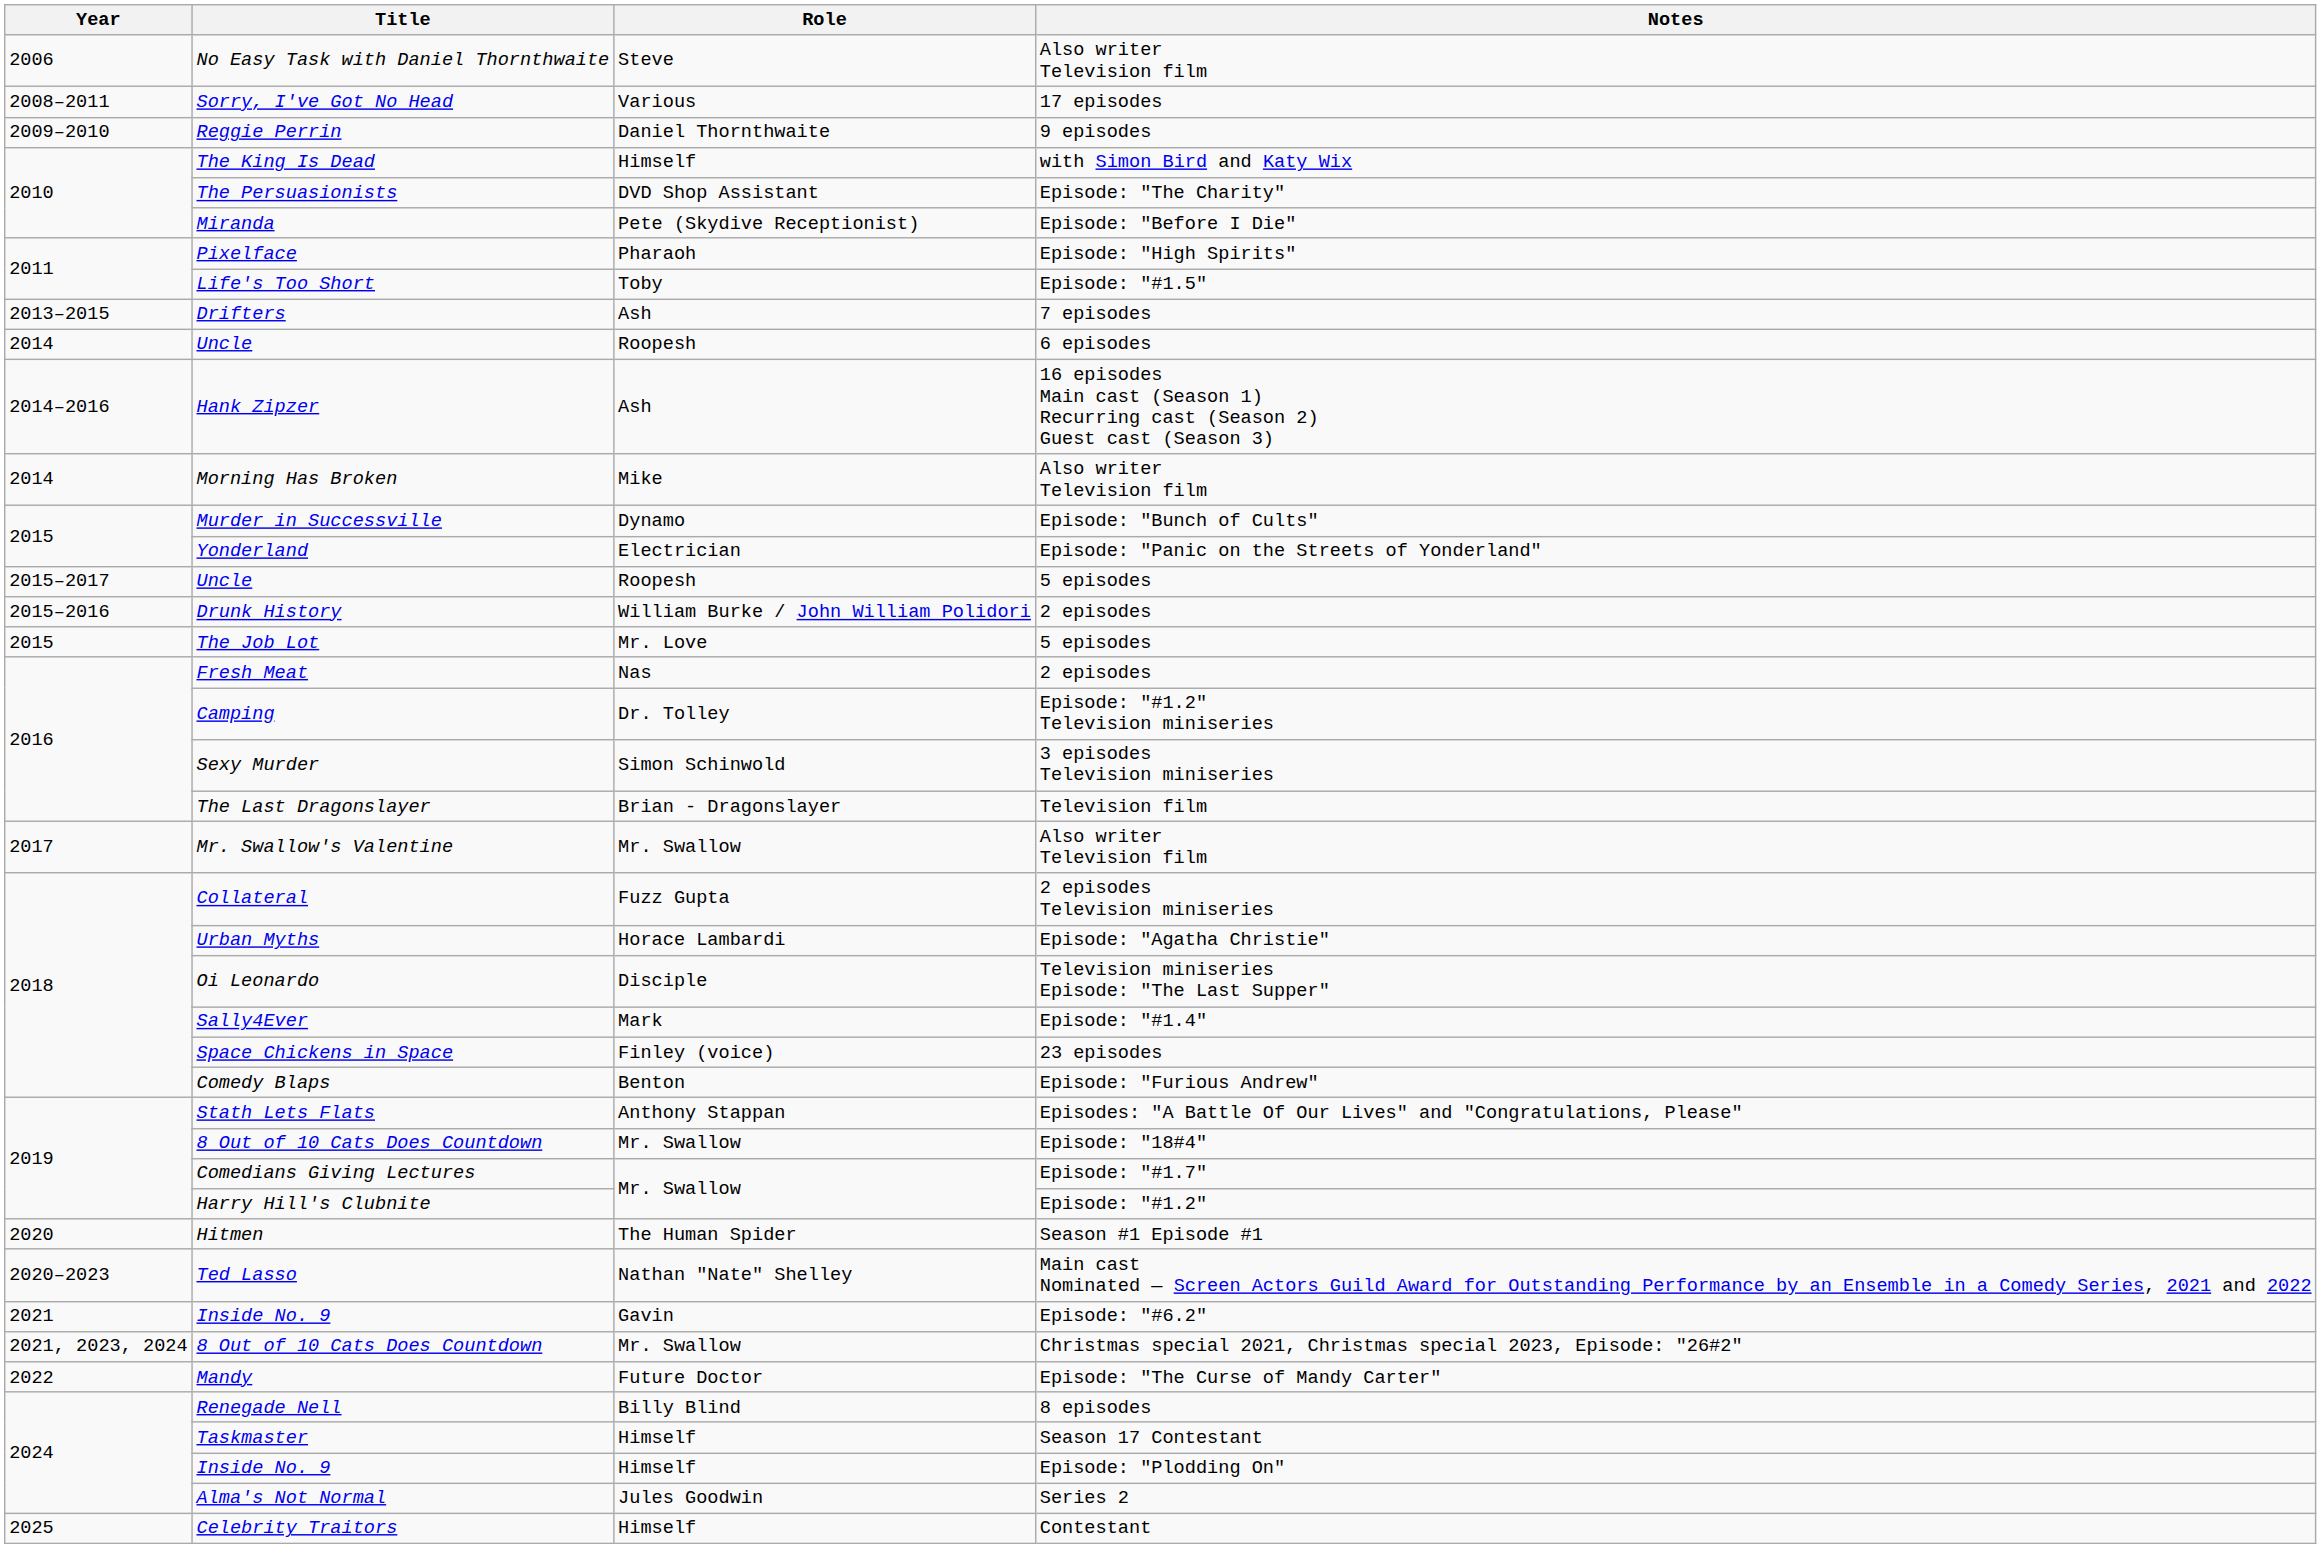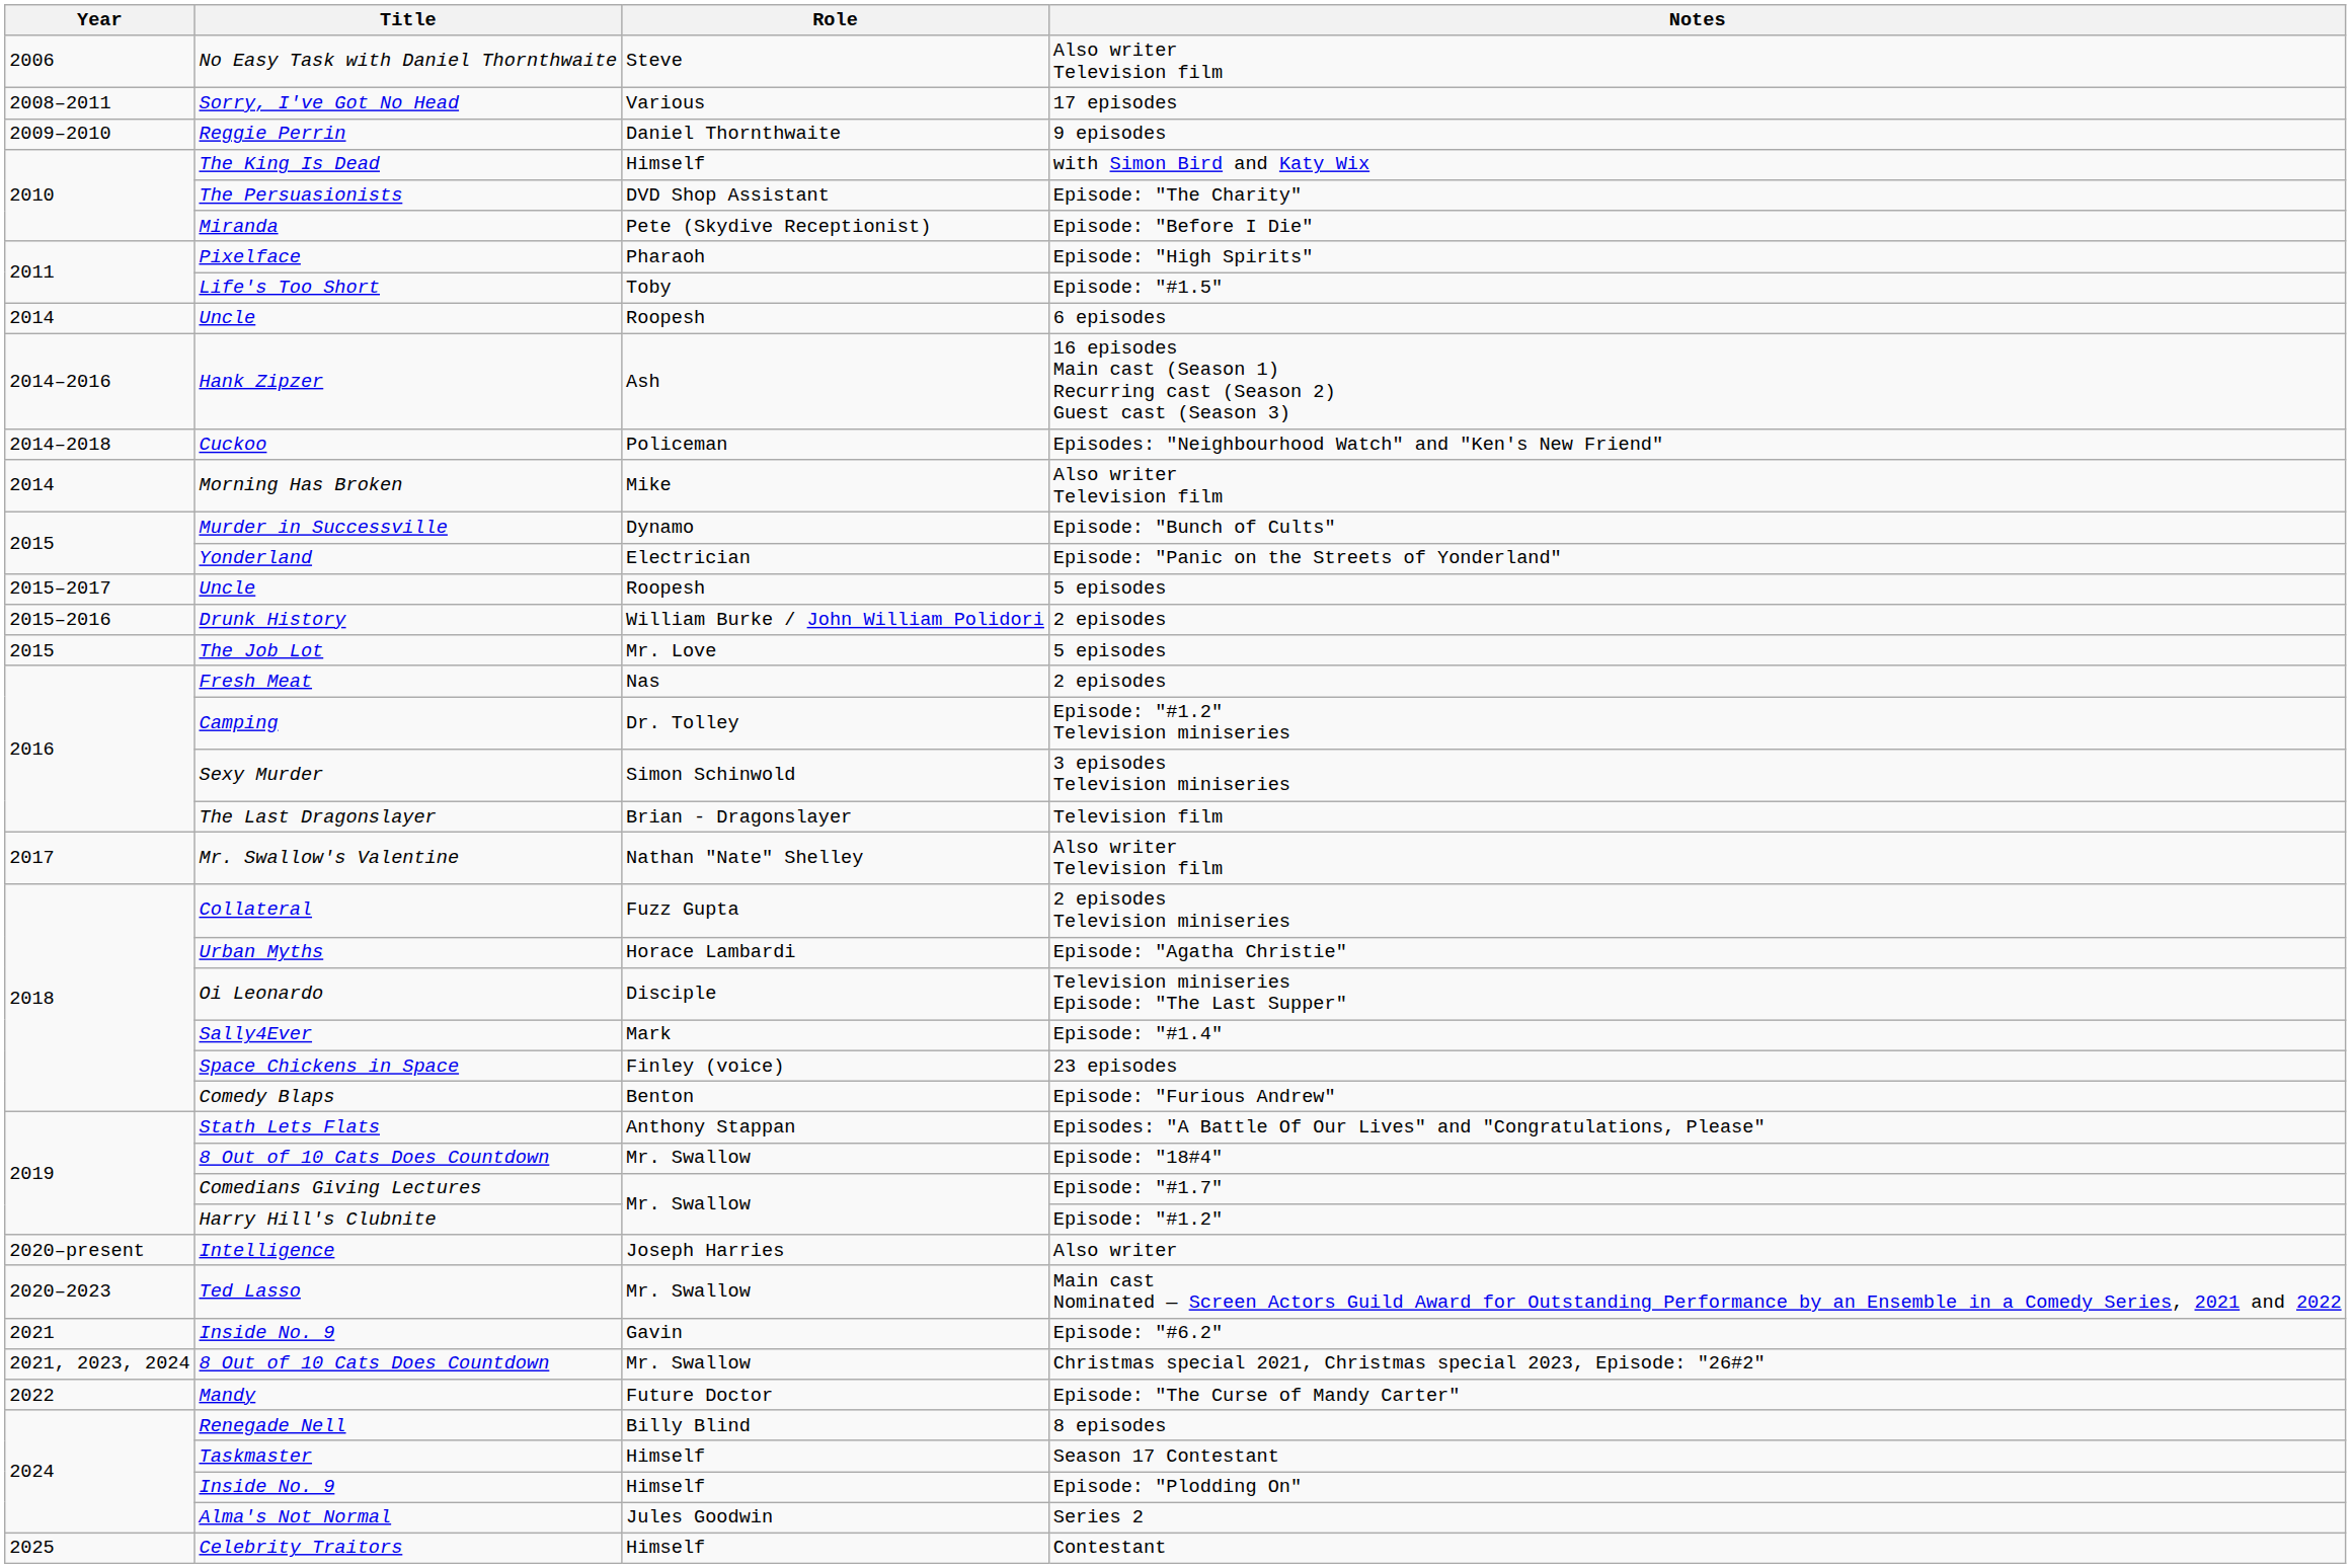- row: 2013–2015 | Drifters | Ash | 7 episodes
+ row: 2014–2018 | Cuckoo | Policeman | Episodes: "Neighbourhood Watch" and "Ken's New Friend"
Mr. Swallow's Valentine | Role: Mr. Swallow -> Nathan "Nate" Shelley
+ row: 2020–present | Intelligence | Joseph Harries | Also writer
- row: 2020 | Hitmen | The Human Spider | Season #1 Episode #1
Ted Lasso | Role: Nathan "Nate" Shelley -> Mr. Swallow
